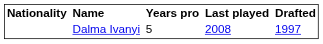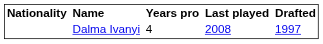Dalma Ivanyi | Years pro: 5 -> 4
